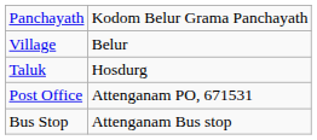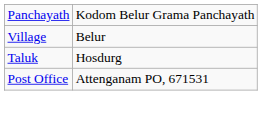- row: Bus Stop | Attenganam Bus stop
